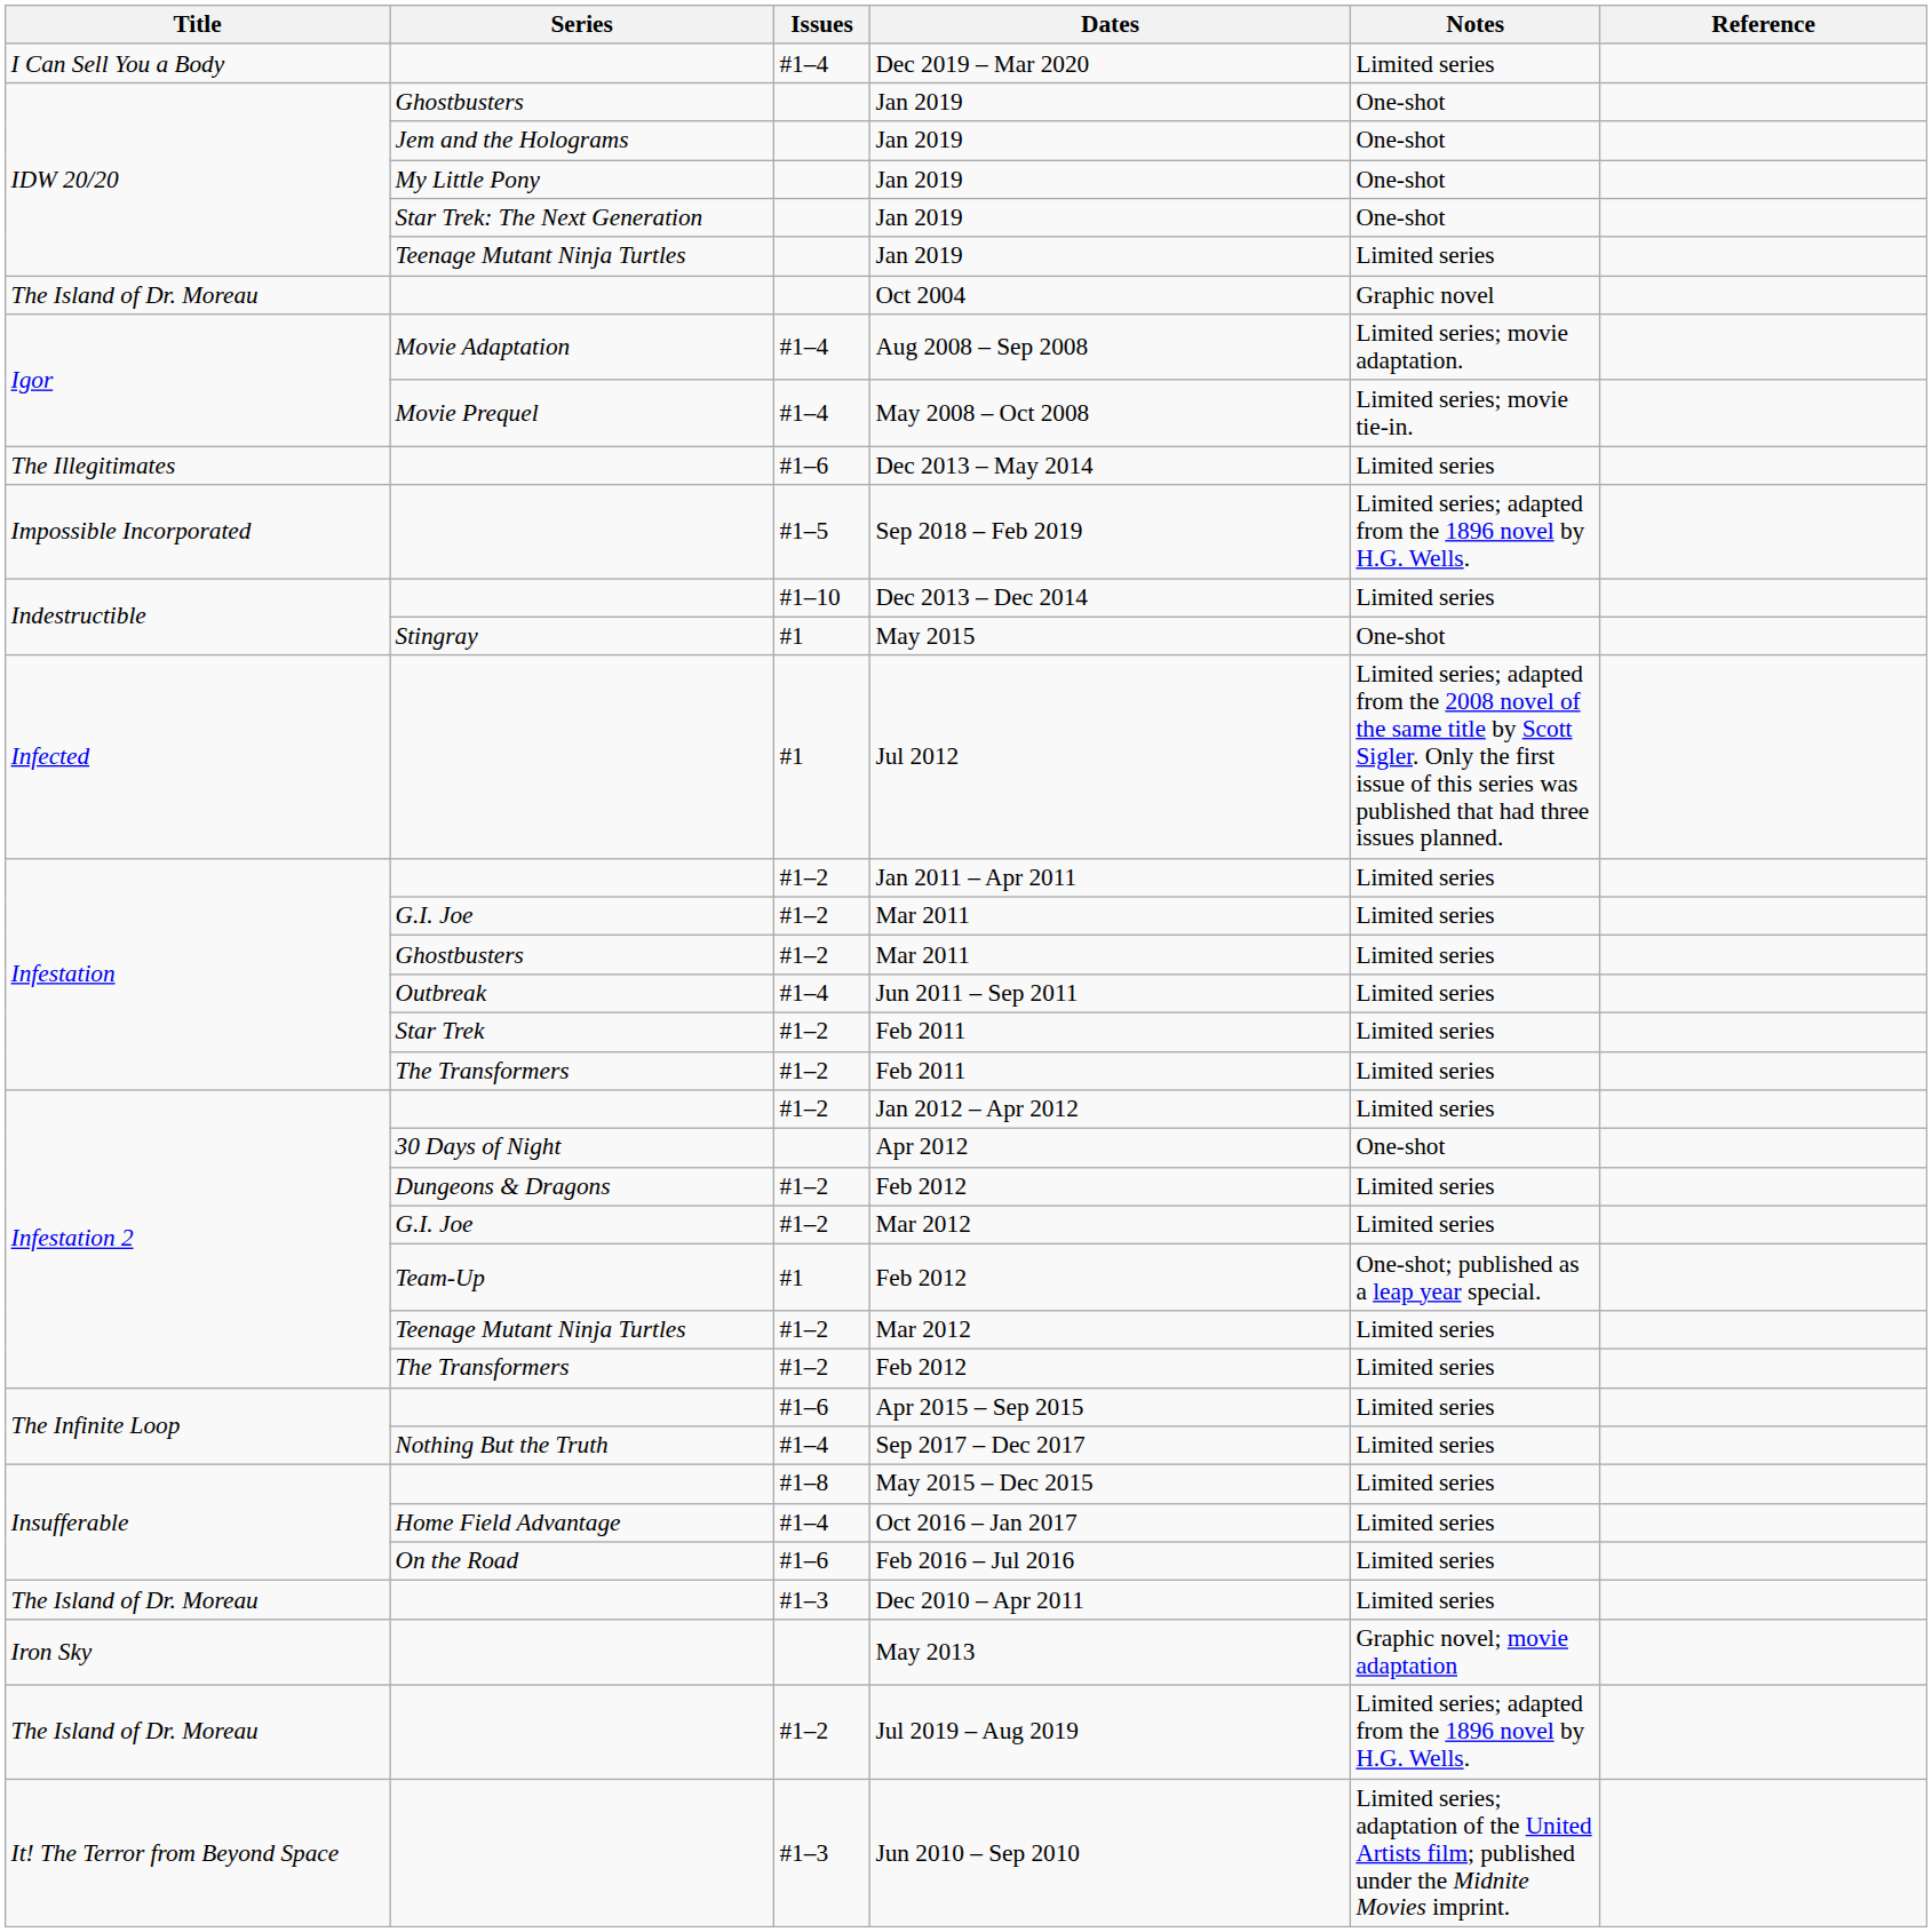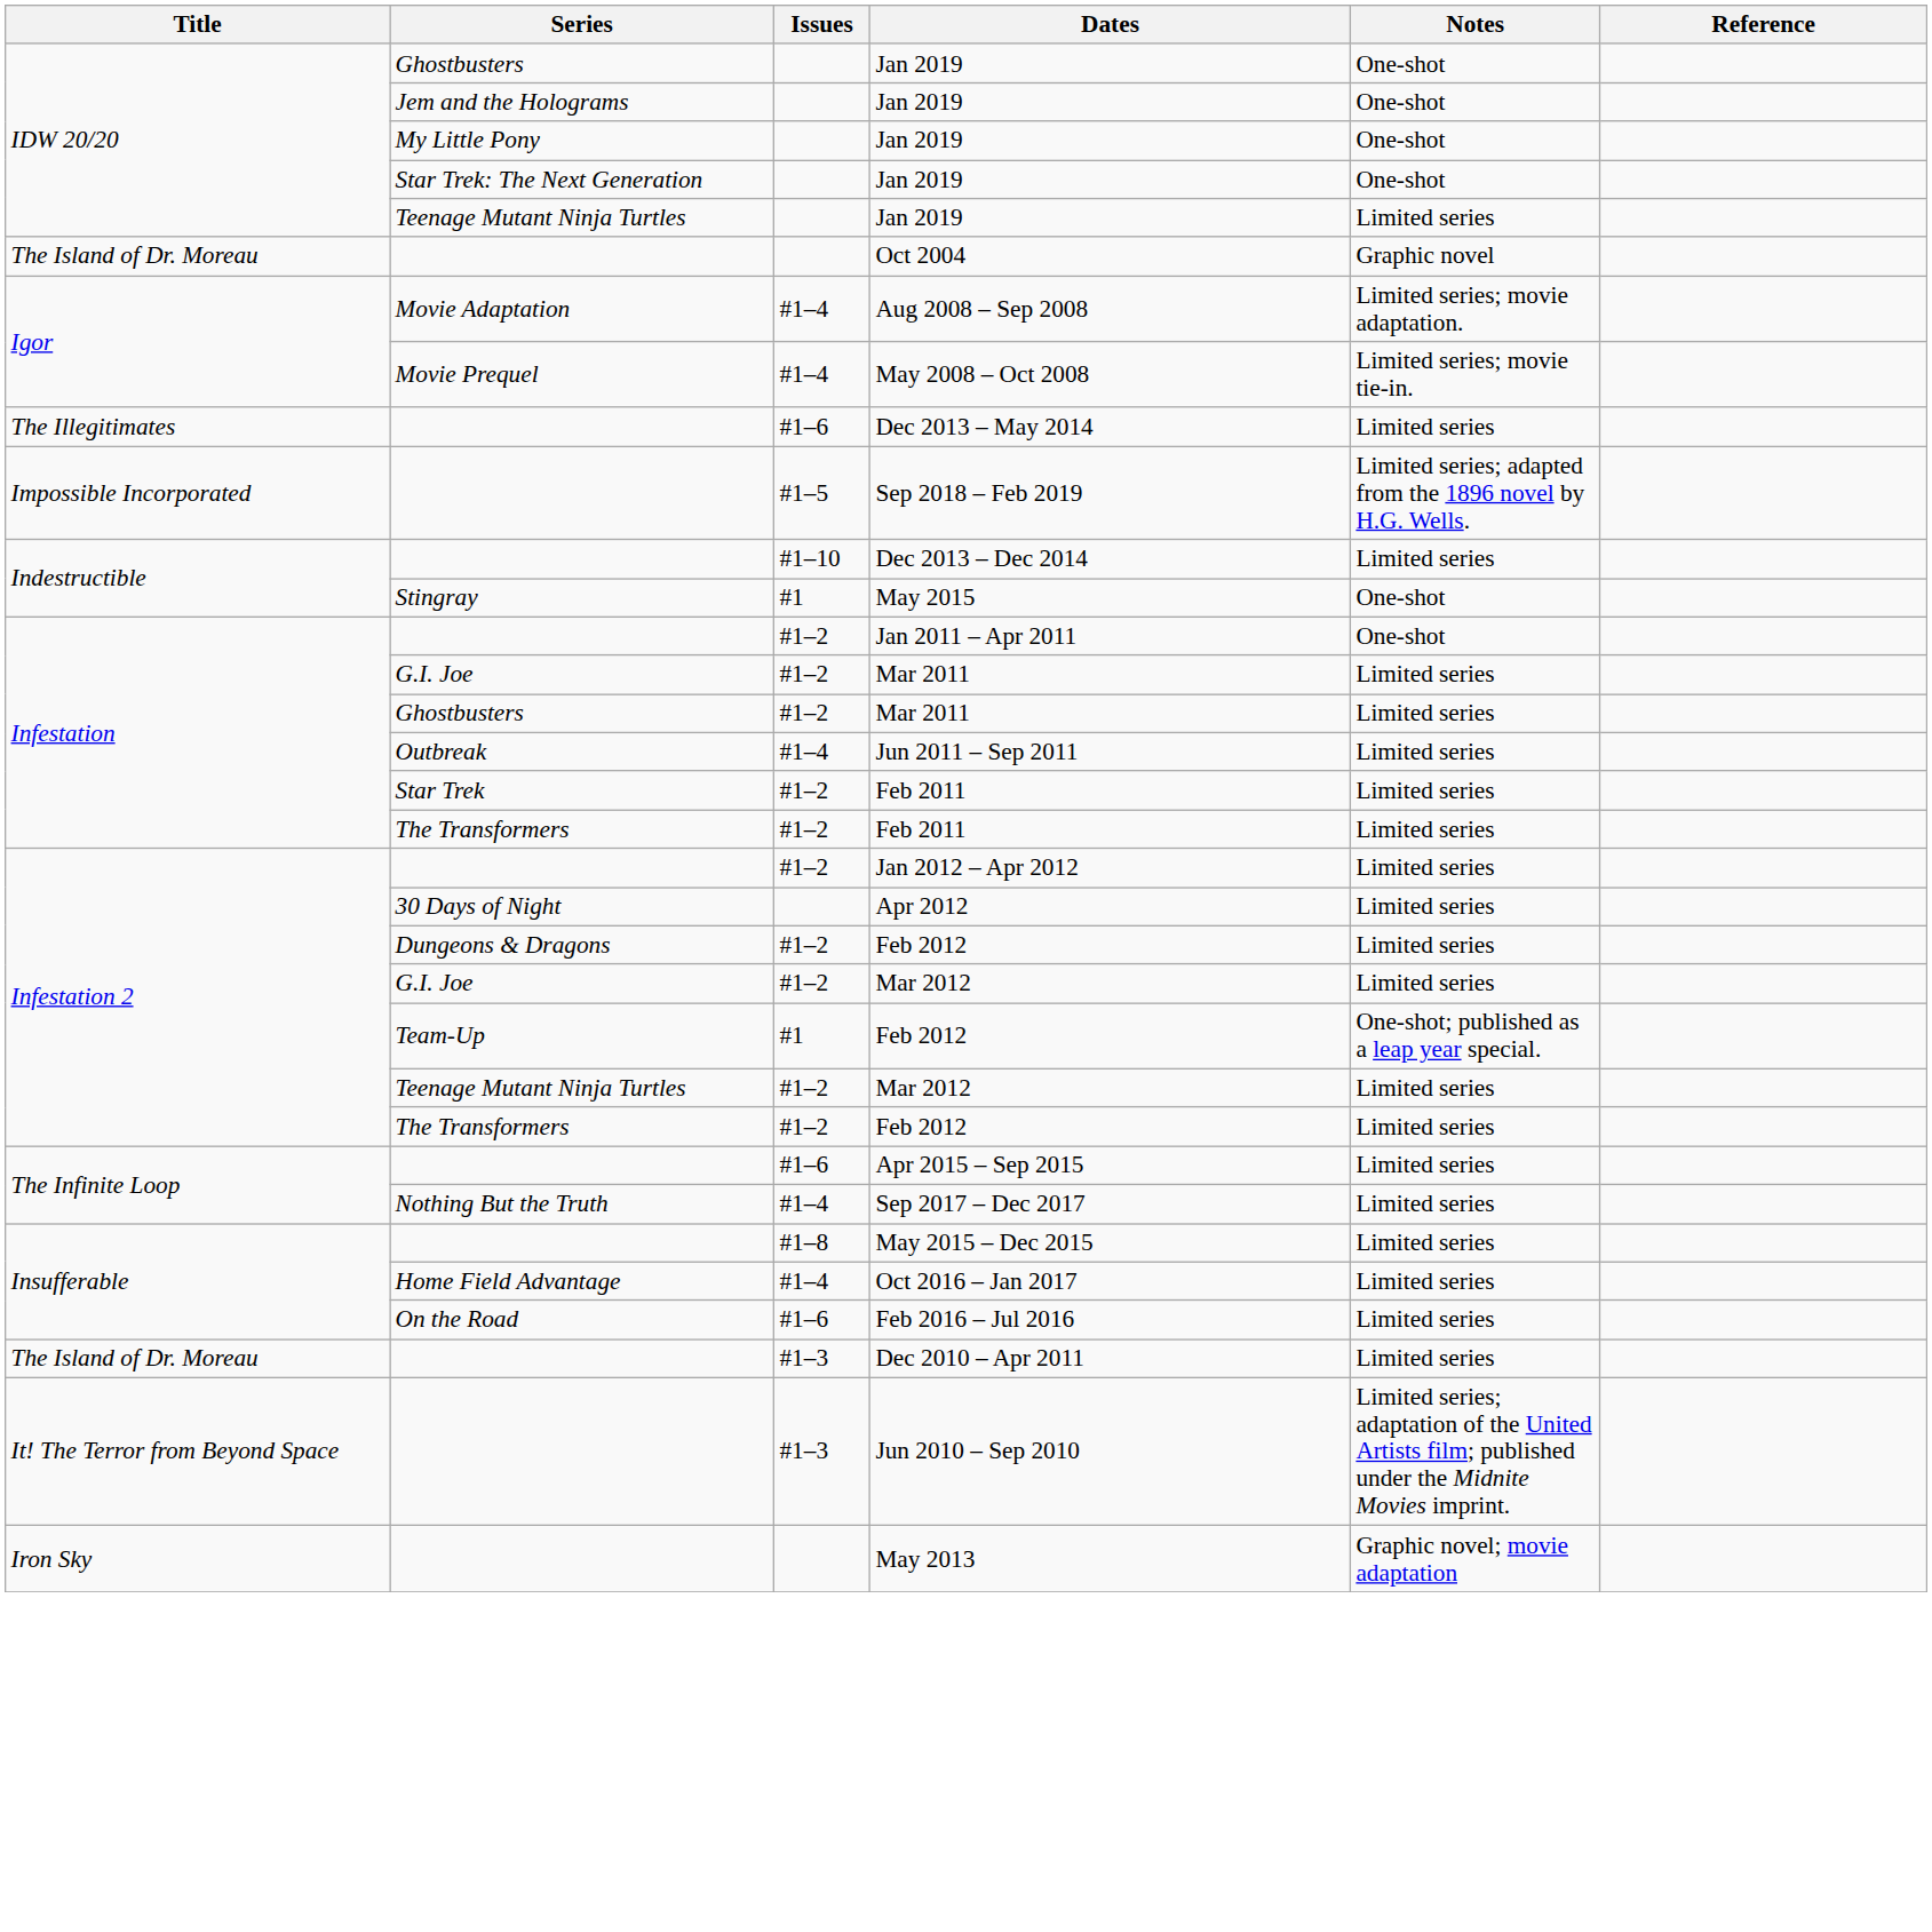- row: I Can Sell You a Body | #1–4 | Dec 2019 – Mar 2020 | Limited series
- row: Infected | #1 | Jul 2012 | Limited series; adapted from the 2008 novel of the same title by Scott Sigler. Only the first issue of this series was published that had three issues planned.
Jan 2011 – Apr 2011 | Notes: Limited series -> One-shot
Apr 2012 | Notes: One-shot -> Limited series
rows swapped: May 2013 <-> Jun 2010 – Sep 2010
- row: The Island of Dr. Moreau | #1–2 | Jul 2019 – Aug 2019 | Limited series; adapted from the 1896 novel by H.G. Wells.
